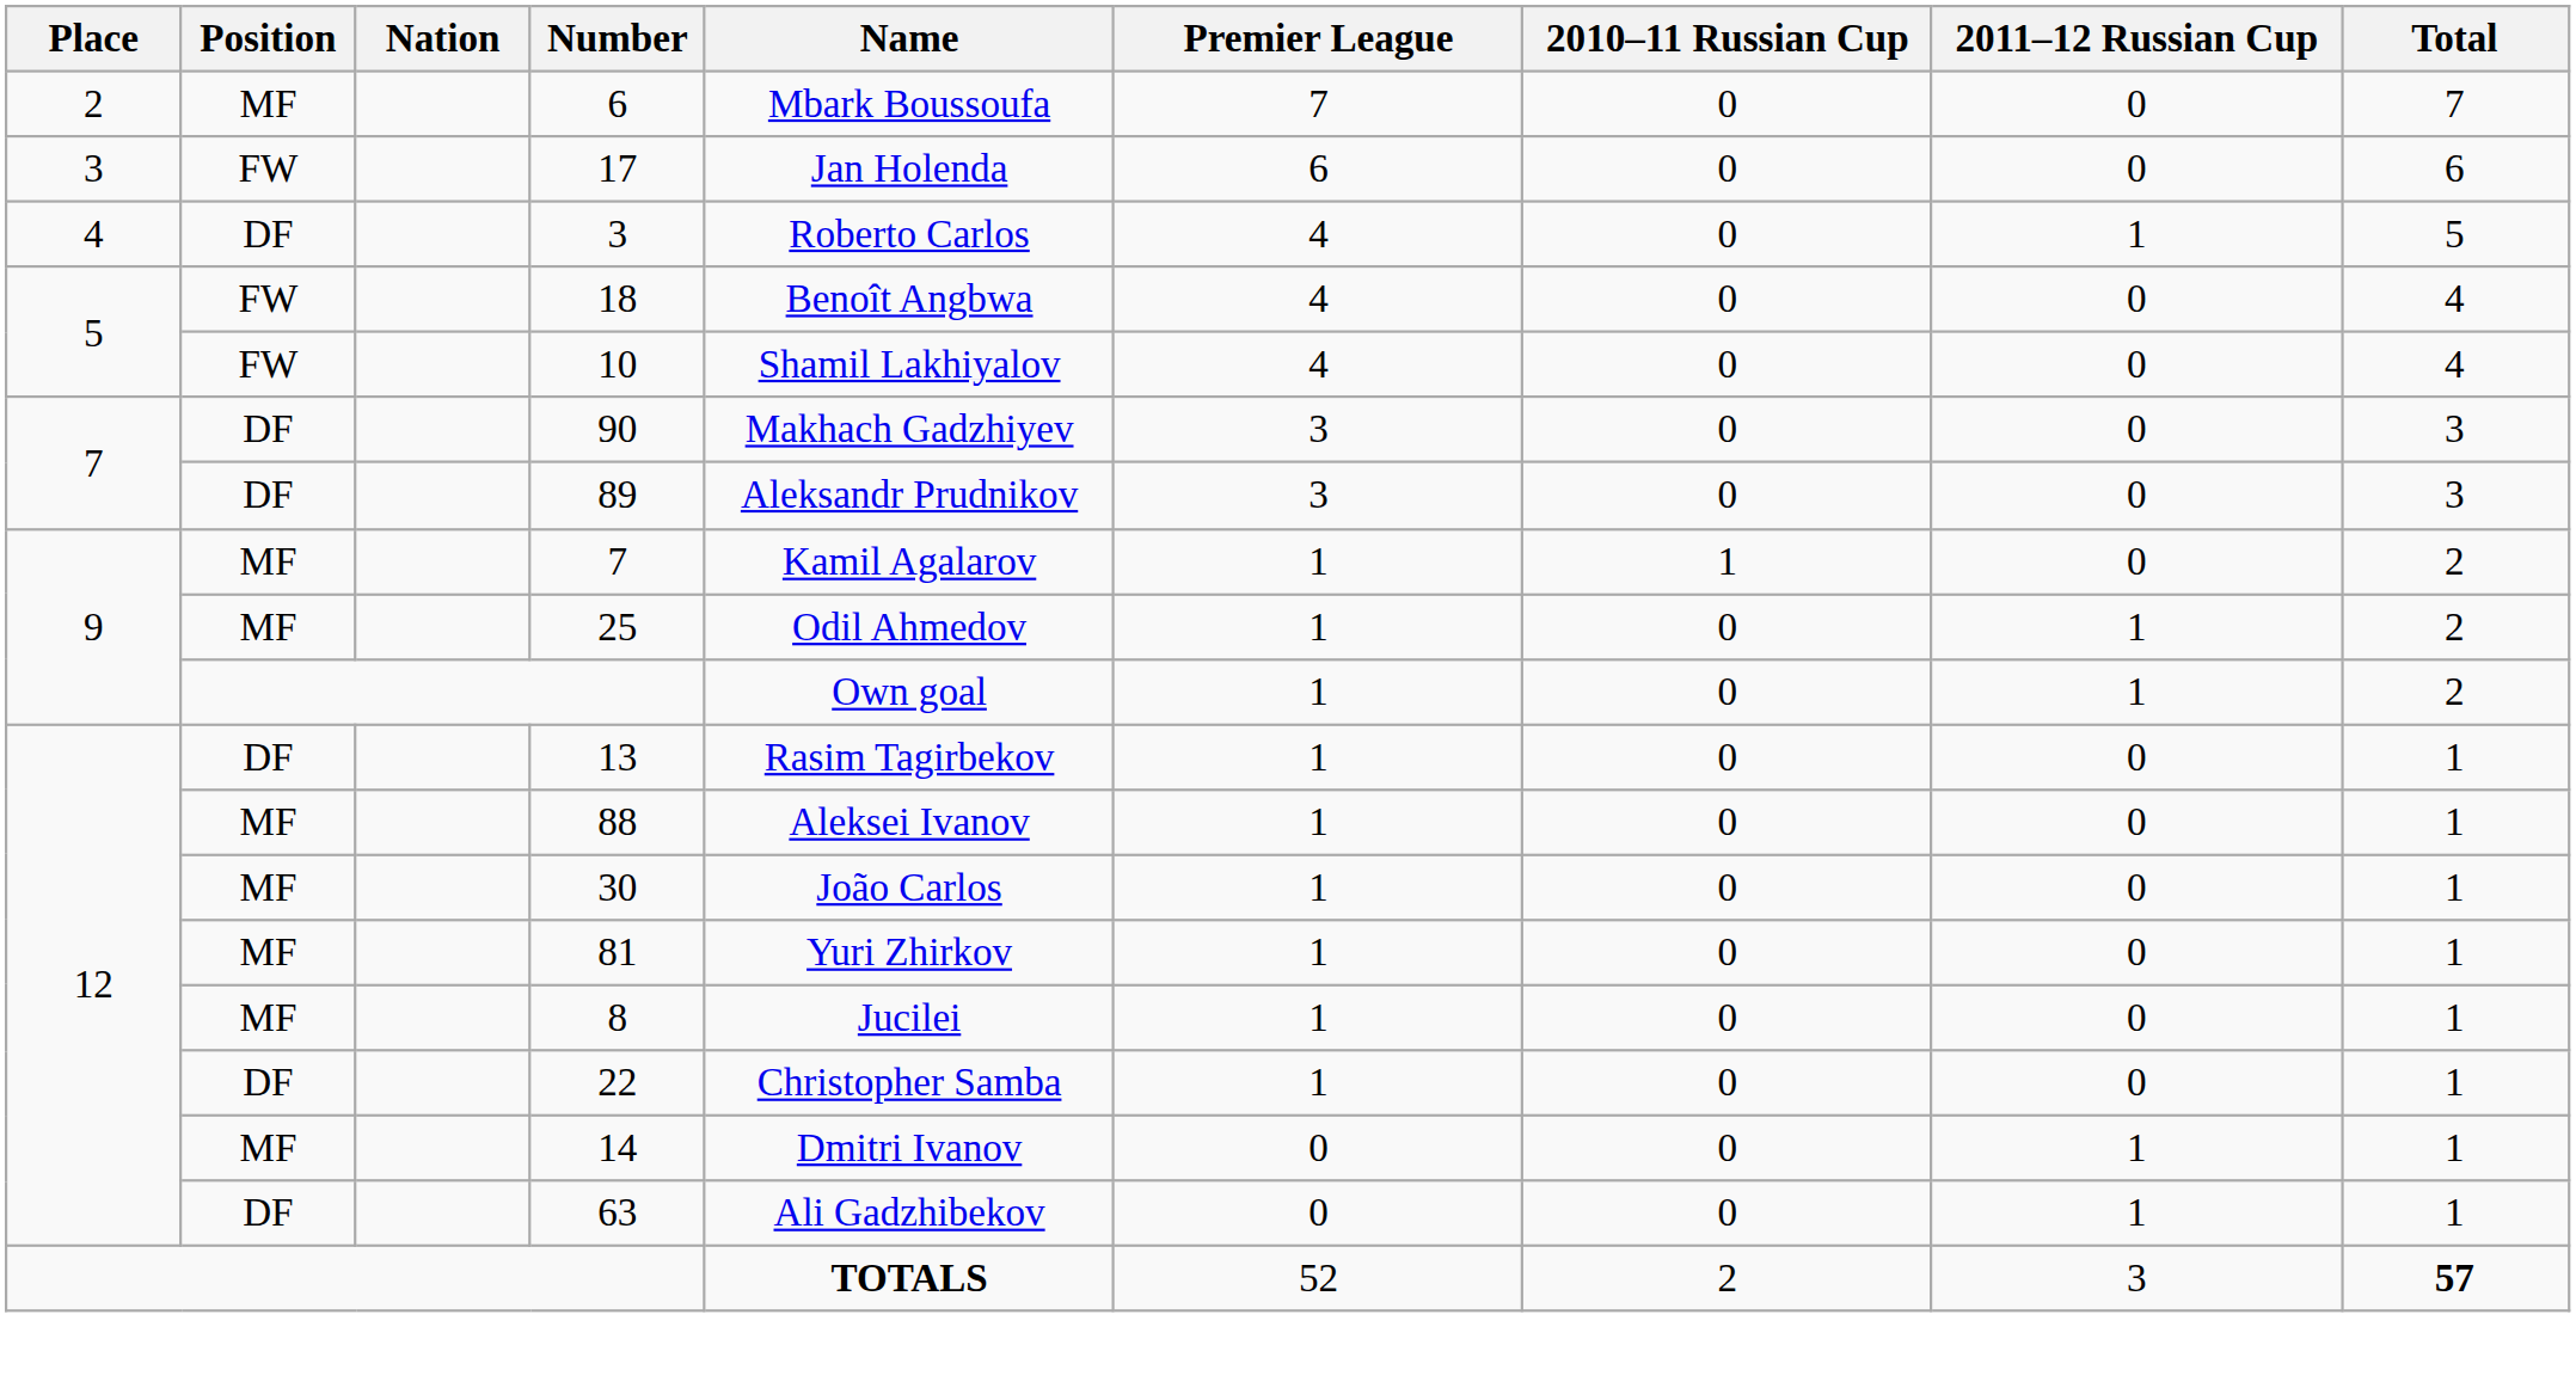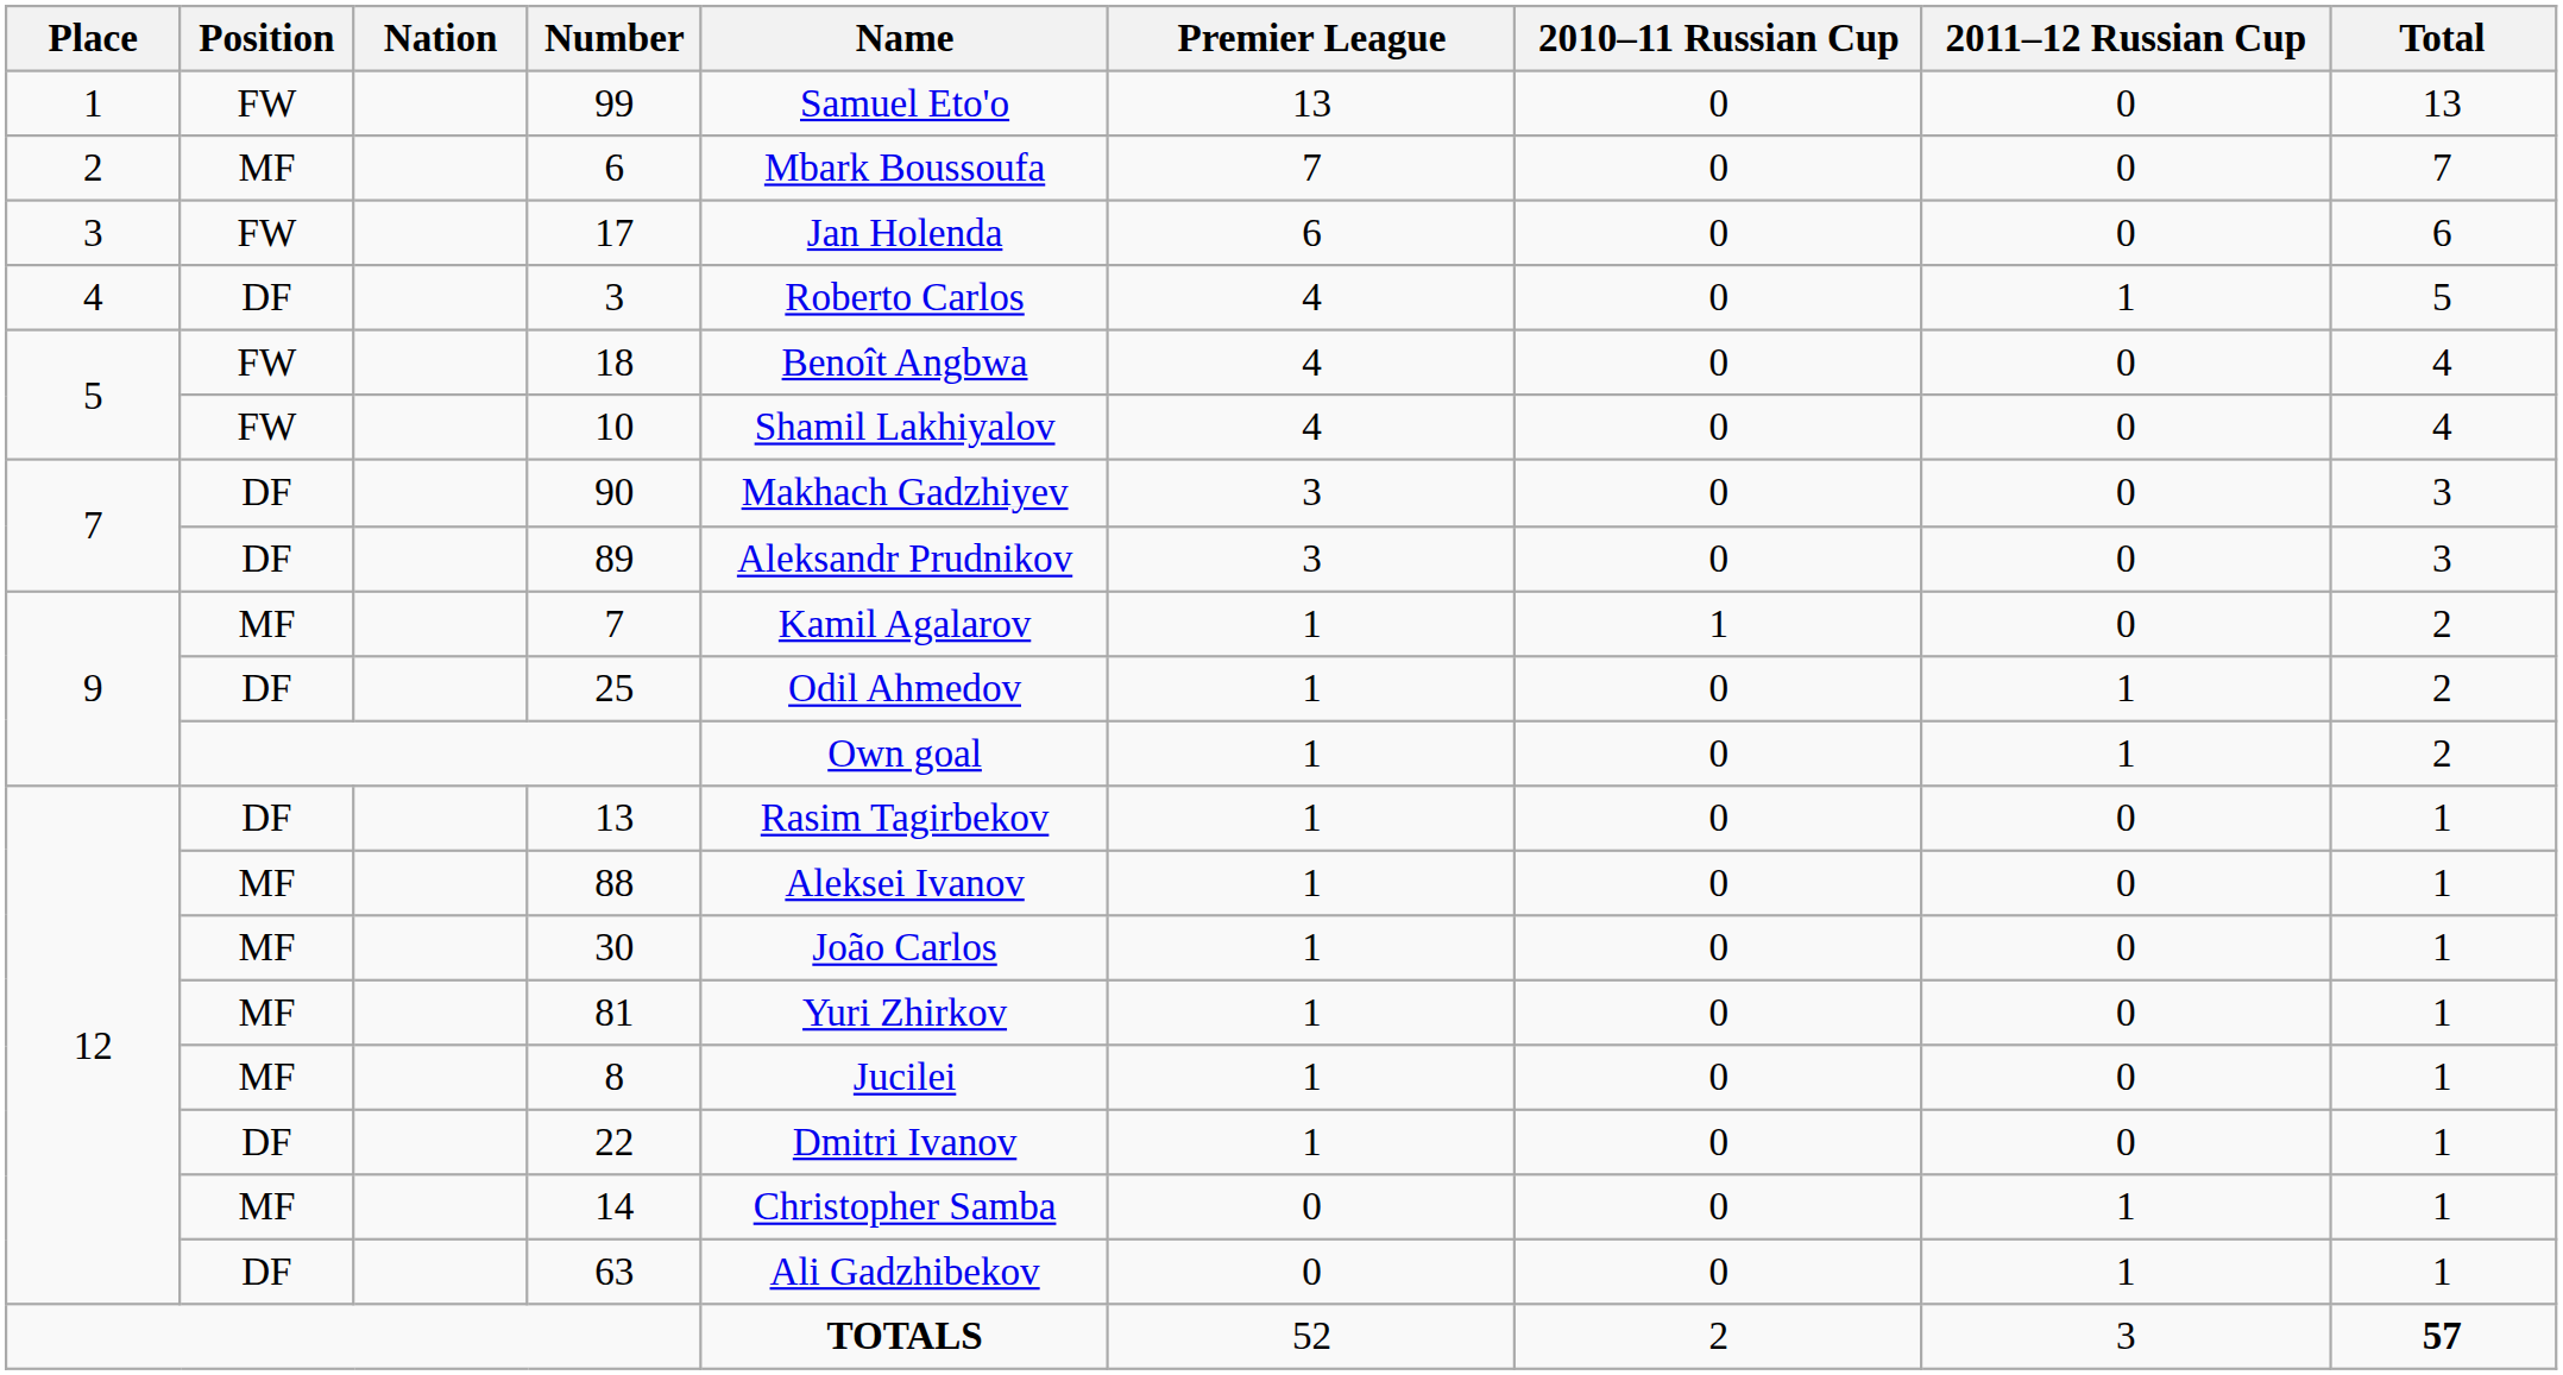+ row: 1 | FW | 99 | Samuel Eto'o | 13 | 0 | 0 | 13
25 | Position: MF -> DF
22 | Name: Christopher Samba -> Dmitri Ivanov
14 | Name: Dmitri Ivanov -> Christopher Samba
